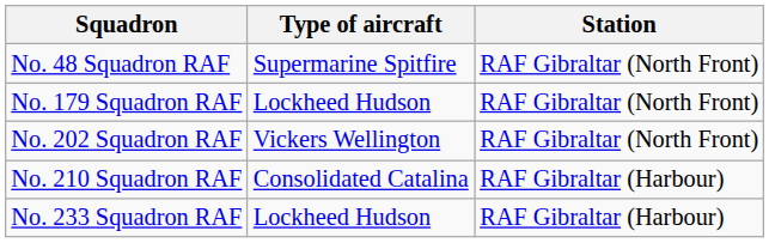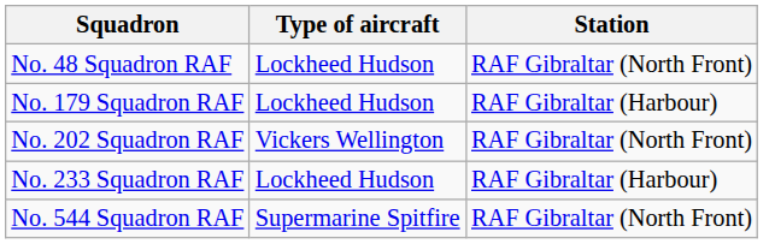No. 48 Squadron RAF | Type of aircraft: Supermarine Spitfire -> Lockheed Hudson
No. 179 Squadron RAF | Station: RAF Gibraltar (North Front) -> RAF Gibraltar (Harbour)
- row: No. 210 Squadron RAF | Consolidated Catalina | RAF Gibraltar (Harbour)
+ row: No. 544 Squadron RAF | Supermarine Spitfire | RAF Gibraltar (North Front)
